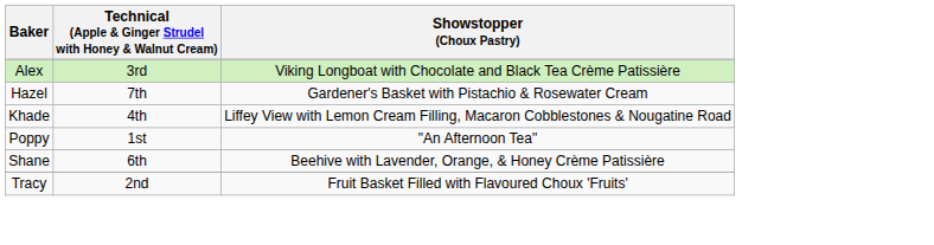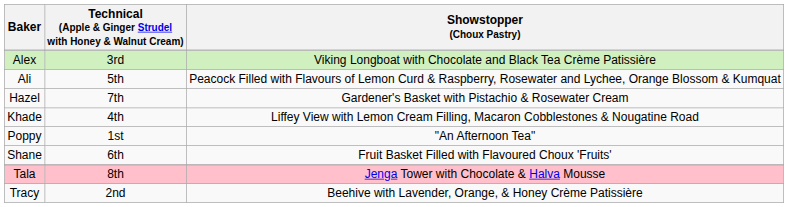+ row: Ali | 5th | Peacock Filled with Flavours of Lemon Curd & Raspberry, Rosewater and Lychee, Orange Blossom & Kumquat
Shane | Showstopper (Choux Pastry): Beehive with Lavender, Orange, & Honey Crème Patissière -> Fruit Basket Filled with Flavoured Choux 'Fruits'
+ row: Tala | 8th | Jenga Tower with Chocolate & Halva Mousse
Tracy | Showstopper (Choux Pastry): Fruit Basket Filled with Flavoured Choux 'Fruits' -> Beehive with Lavender, Orange, & Honey Crème Patissière
